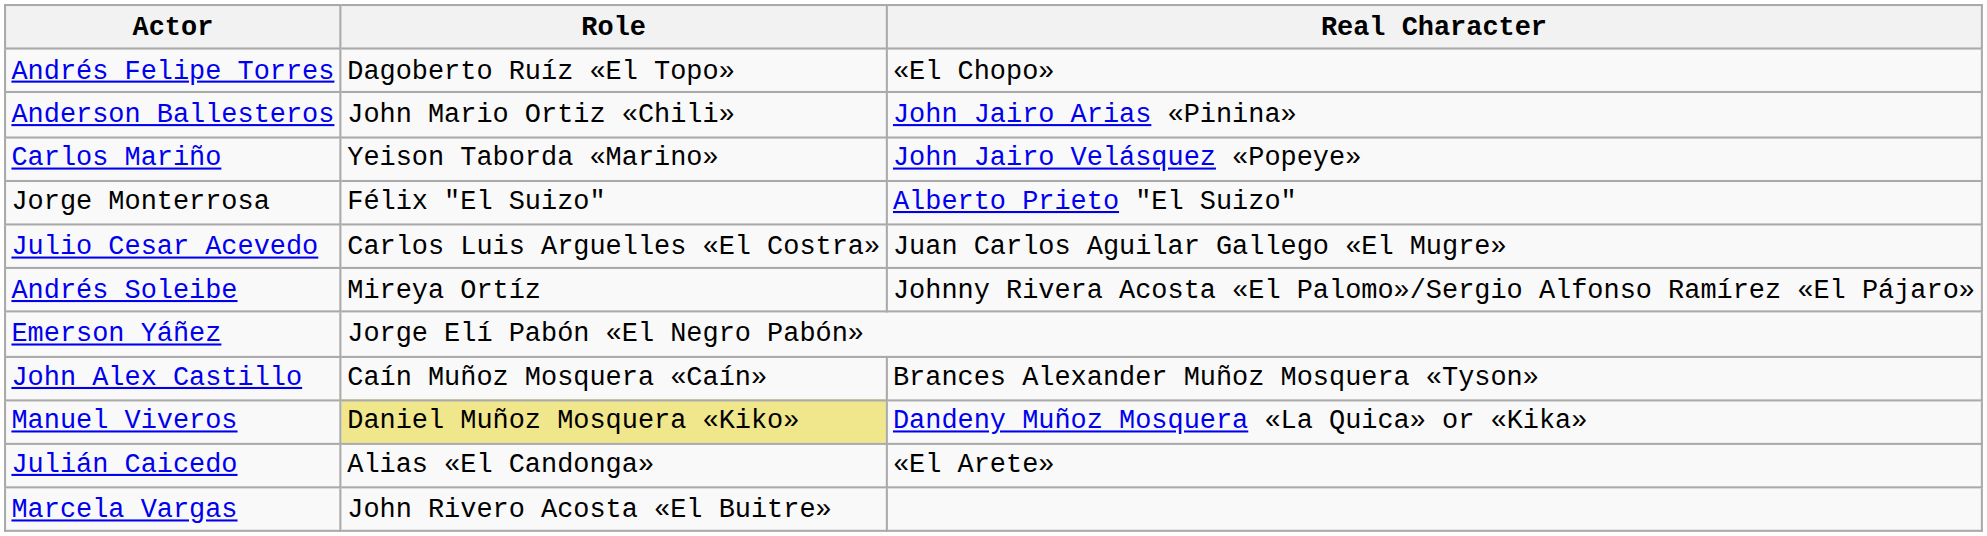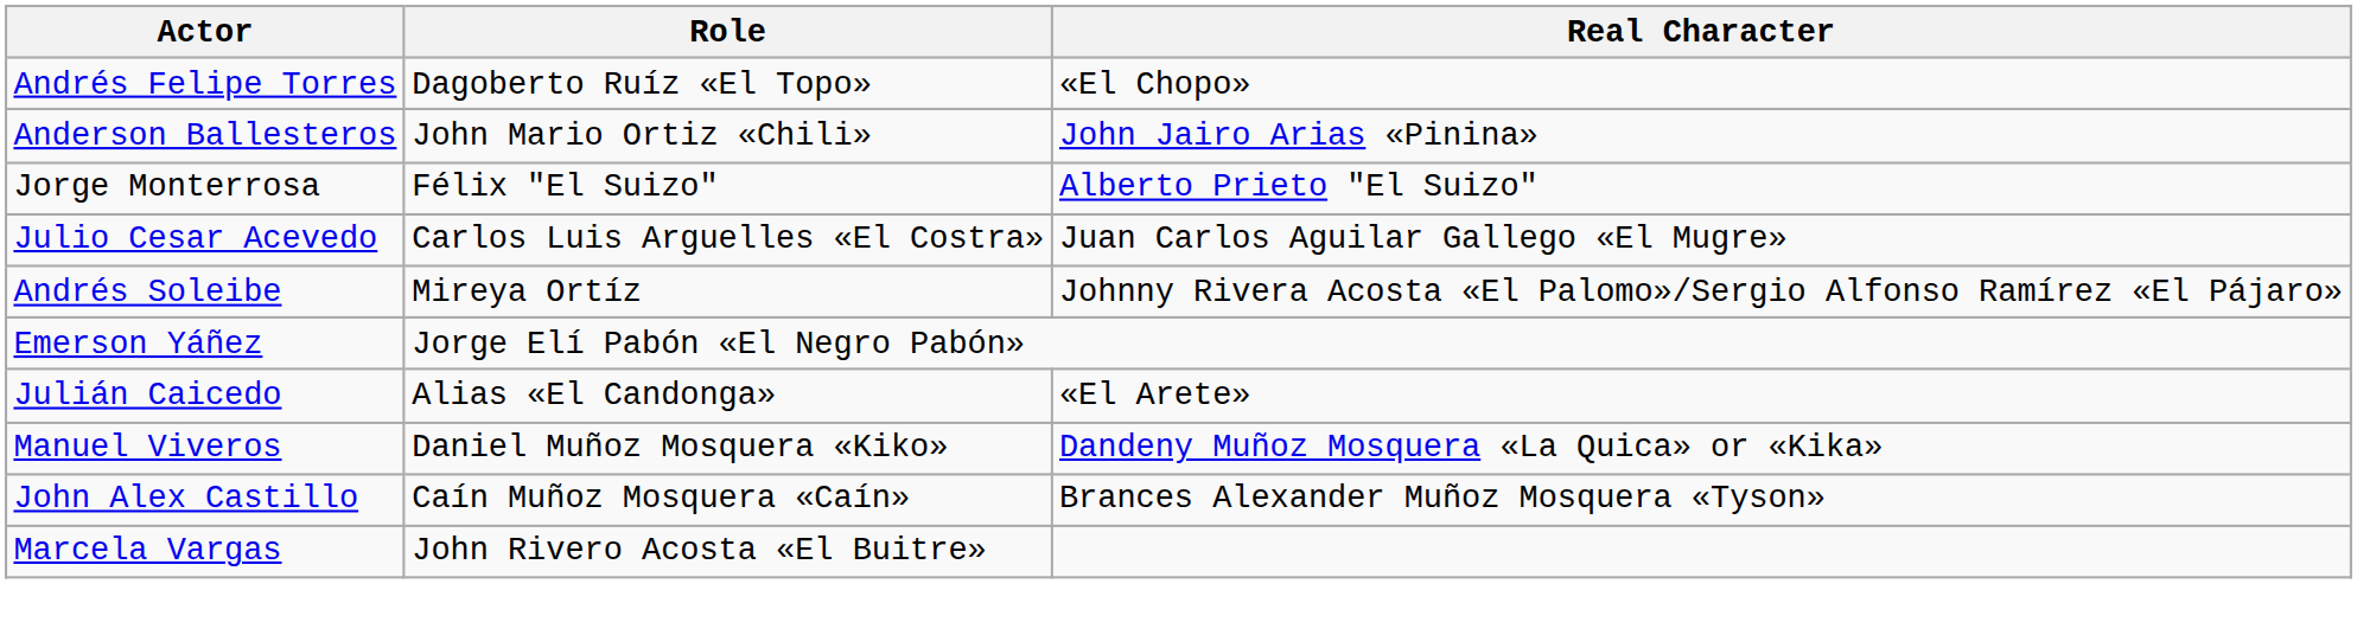- row: Carlos Mariño | Yeison Taborda «Marino» | John Jairo Velásquez «Popeye»
rows swapped: Julián Caicedo <-> John Alex Castillo
Manuel Viveros | Role: khaki background -> no background
